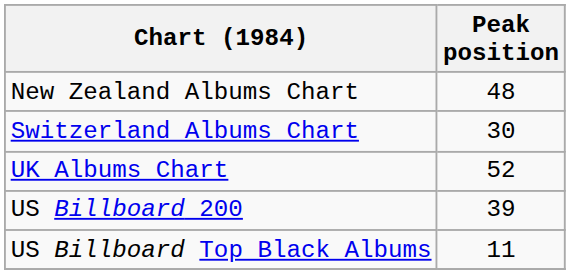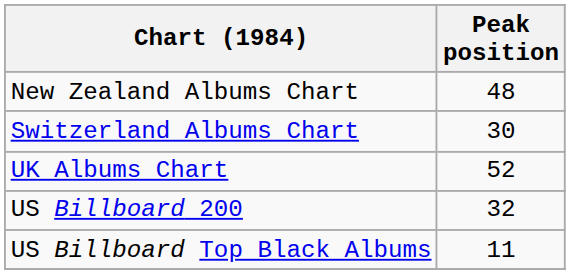US Billboard 200 | Peak position: 39 -> 32
